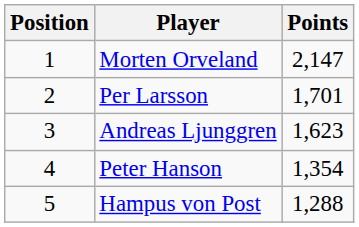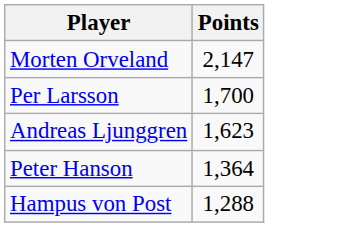- column: Position | 1 | 2 | 3 | 4 | 5
Per Larsson | Points: 1,701 -> 1,700
Peter Hanson | Points: 1,354 -> 1,364
